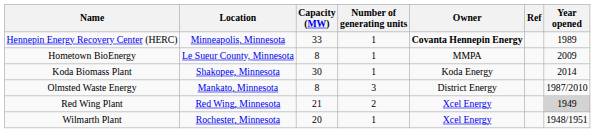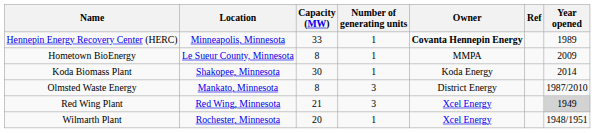Red Wing Plant | Number of generating units: 2 -> 3
